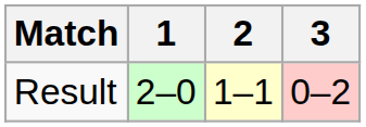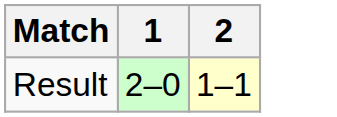- column: 3 | 0–2
